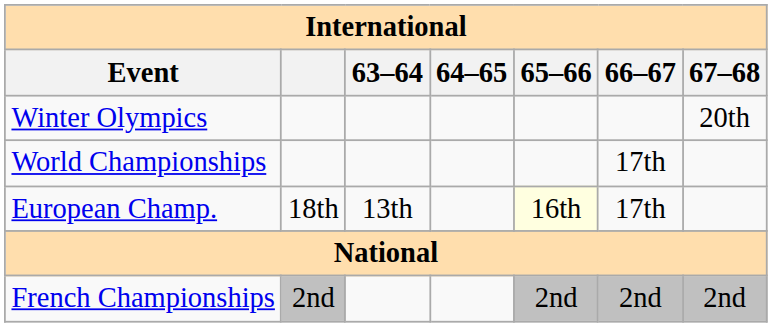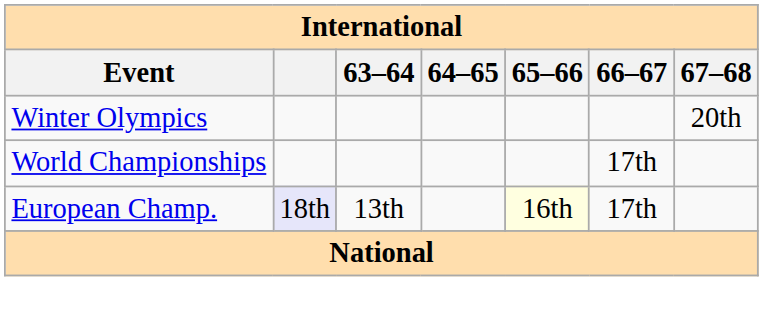European Champ. | column 2: no background -> lavender background
- row: French Championships | 2nd | 2nd | 2nd | 2nd
